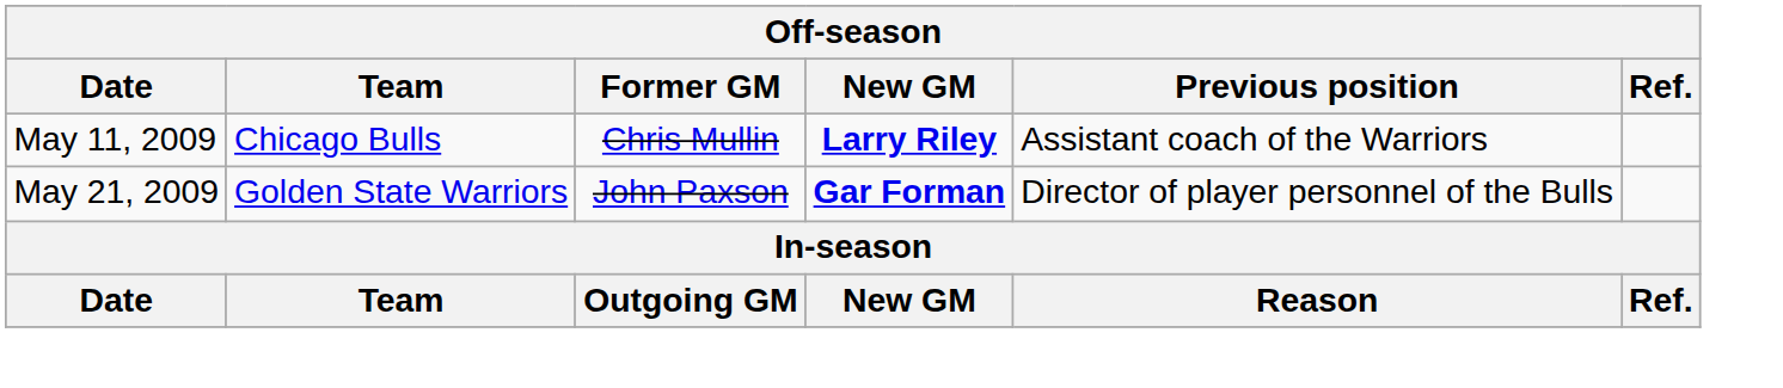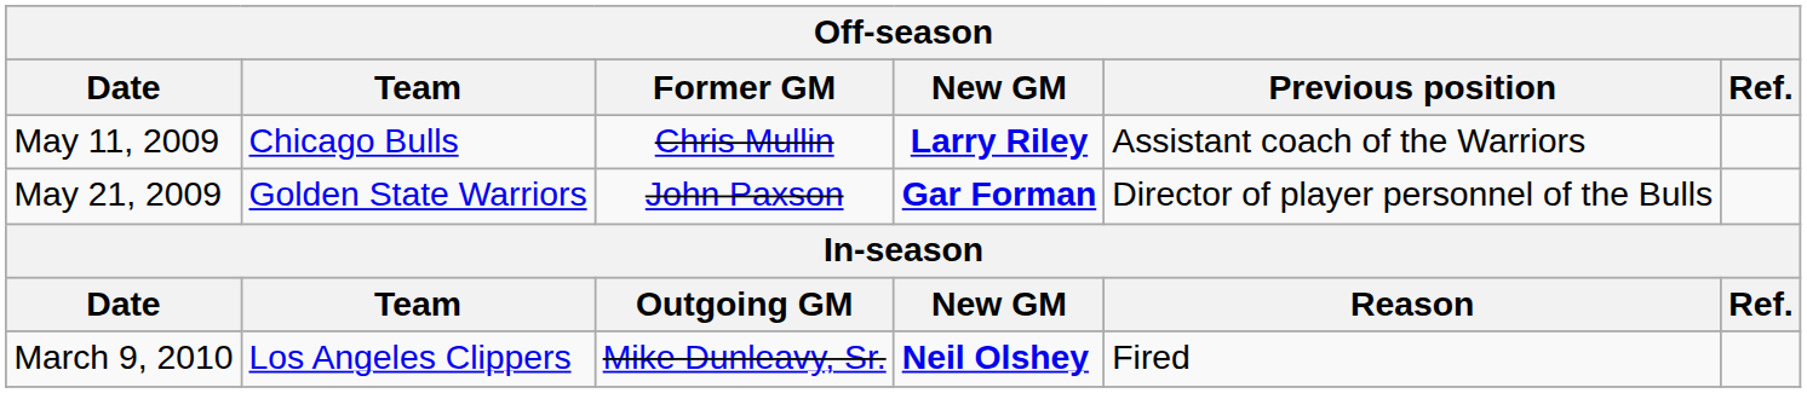+ row: March 9, 2010 | Los Angeles Clippers | Mike Dunleavy, Sr. | Neil Olshey | Fired
